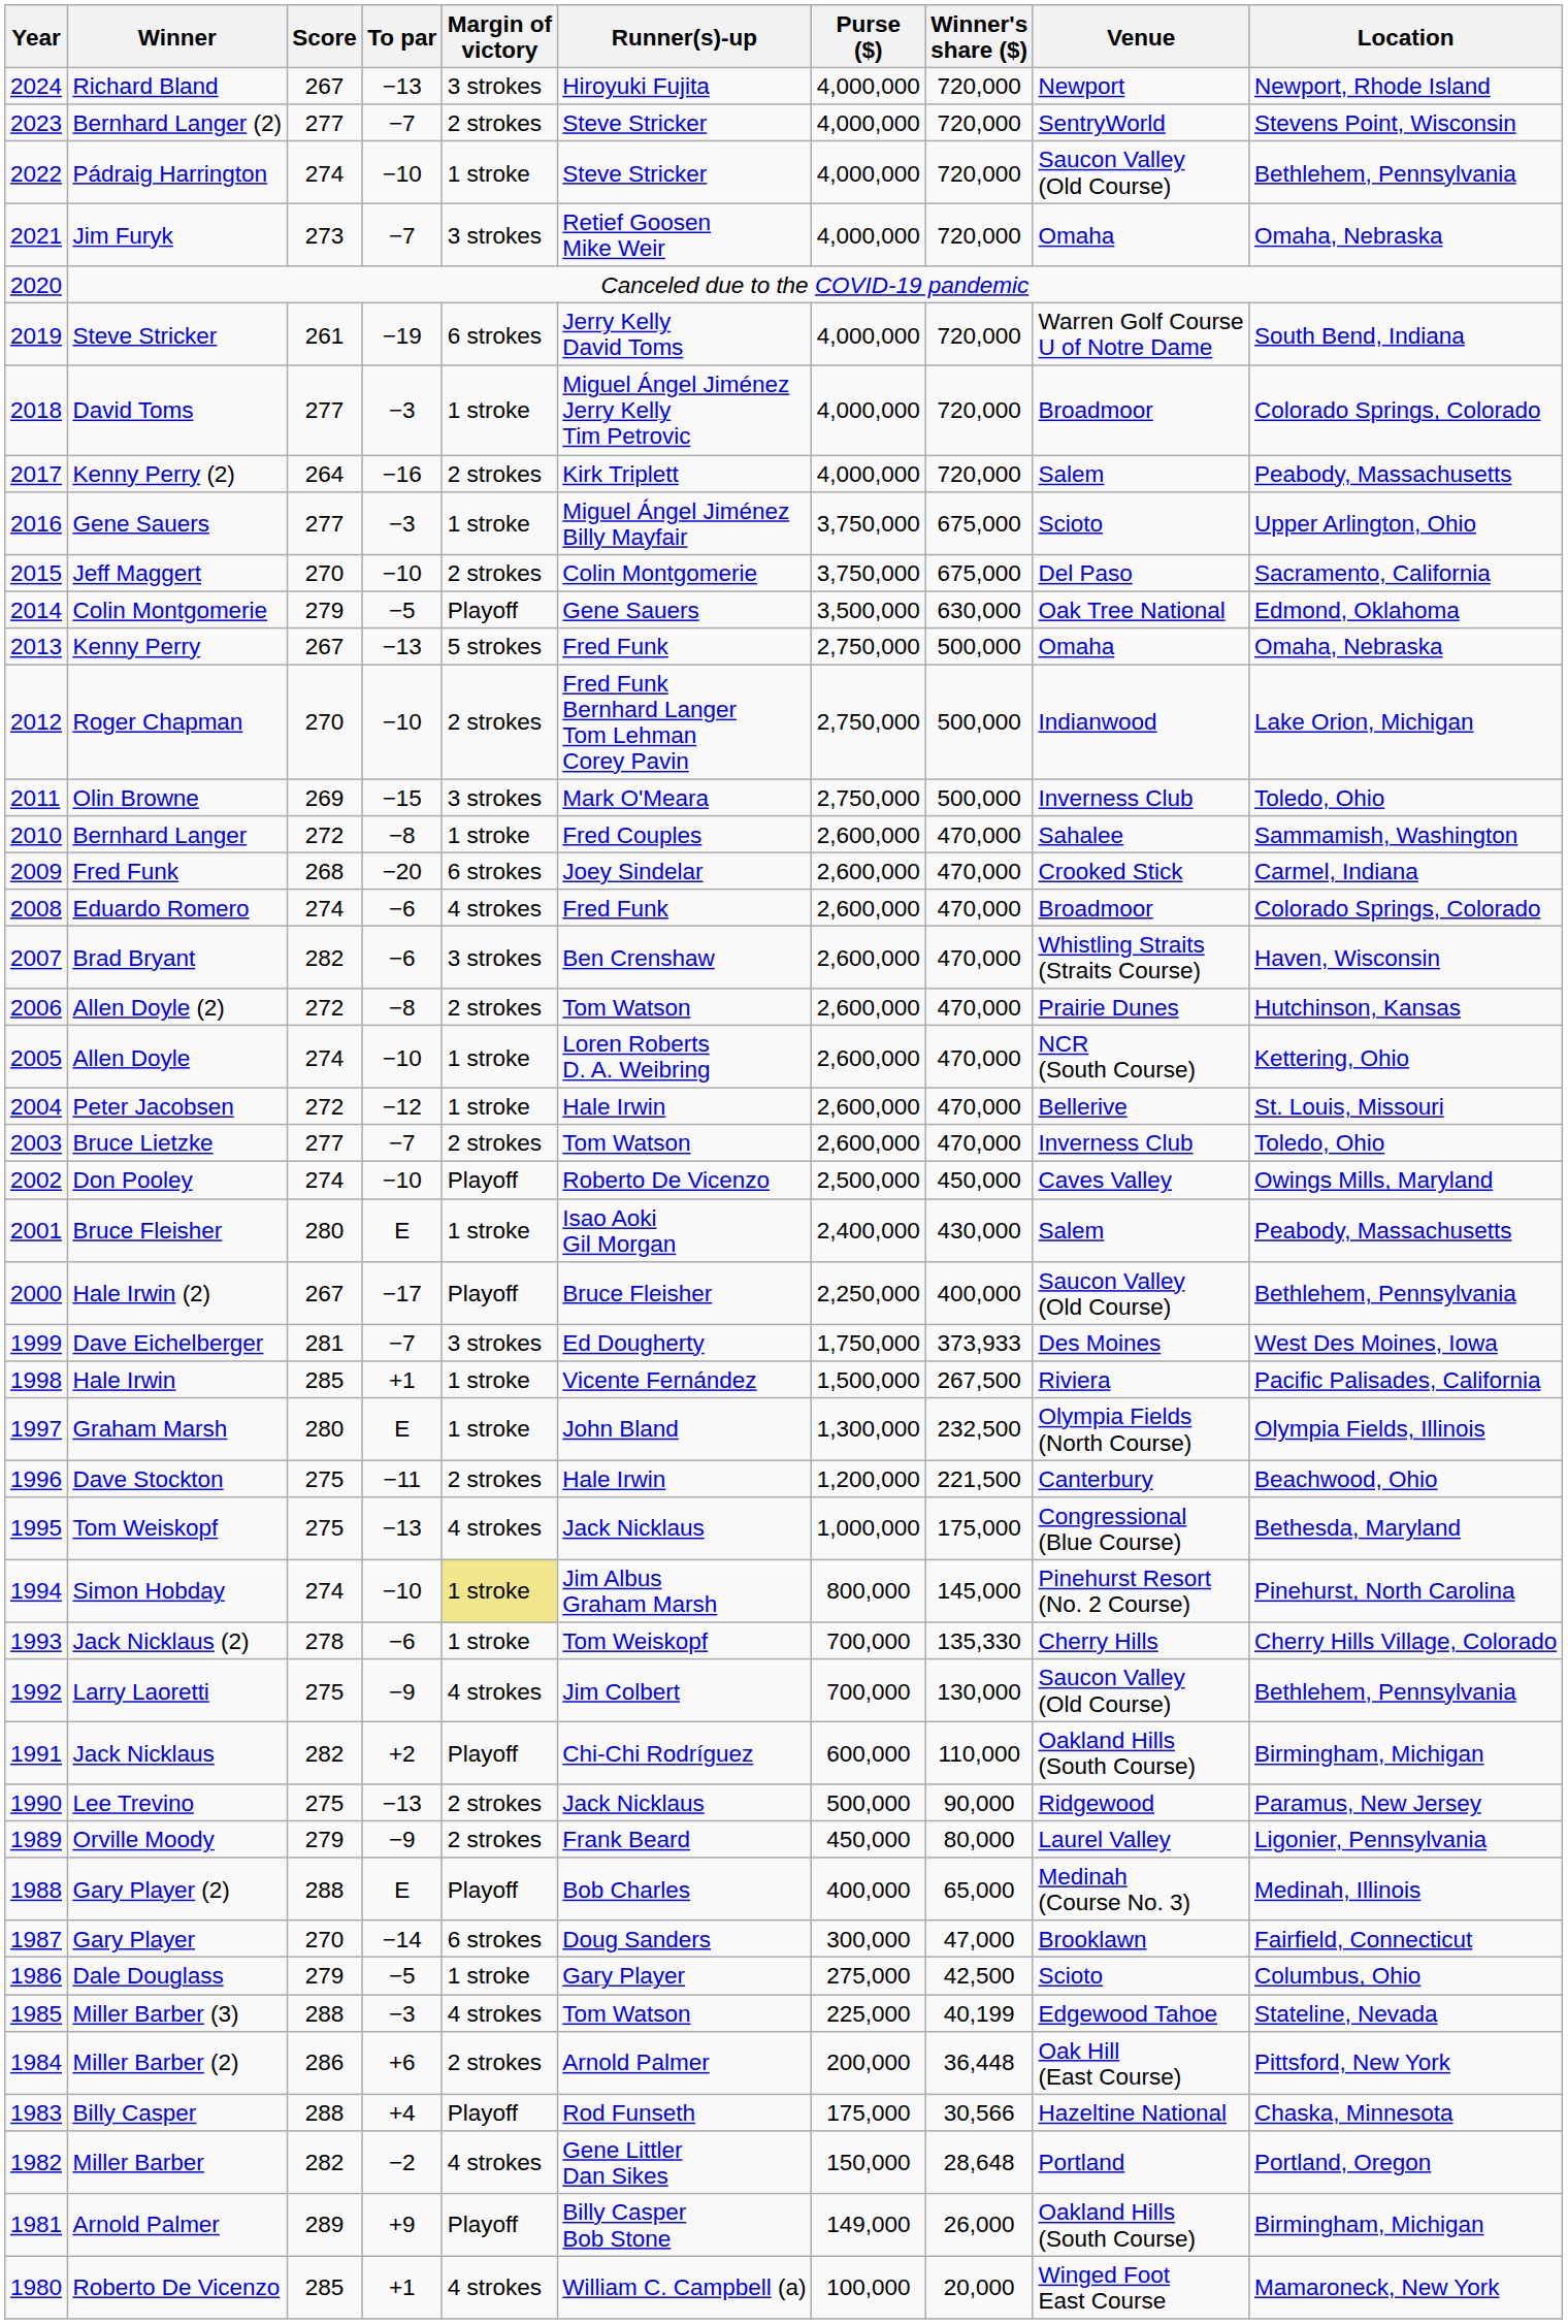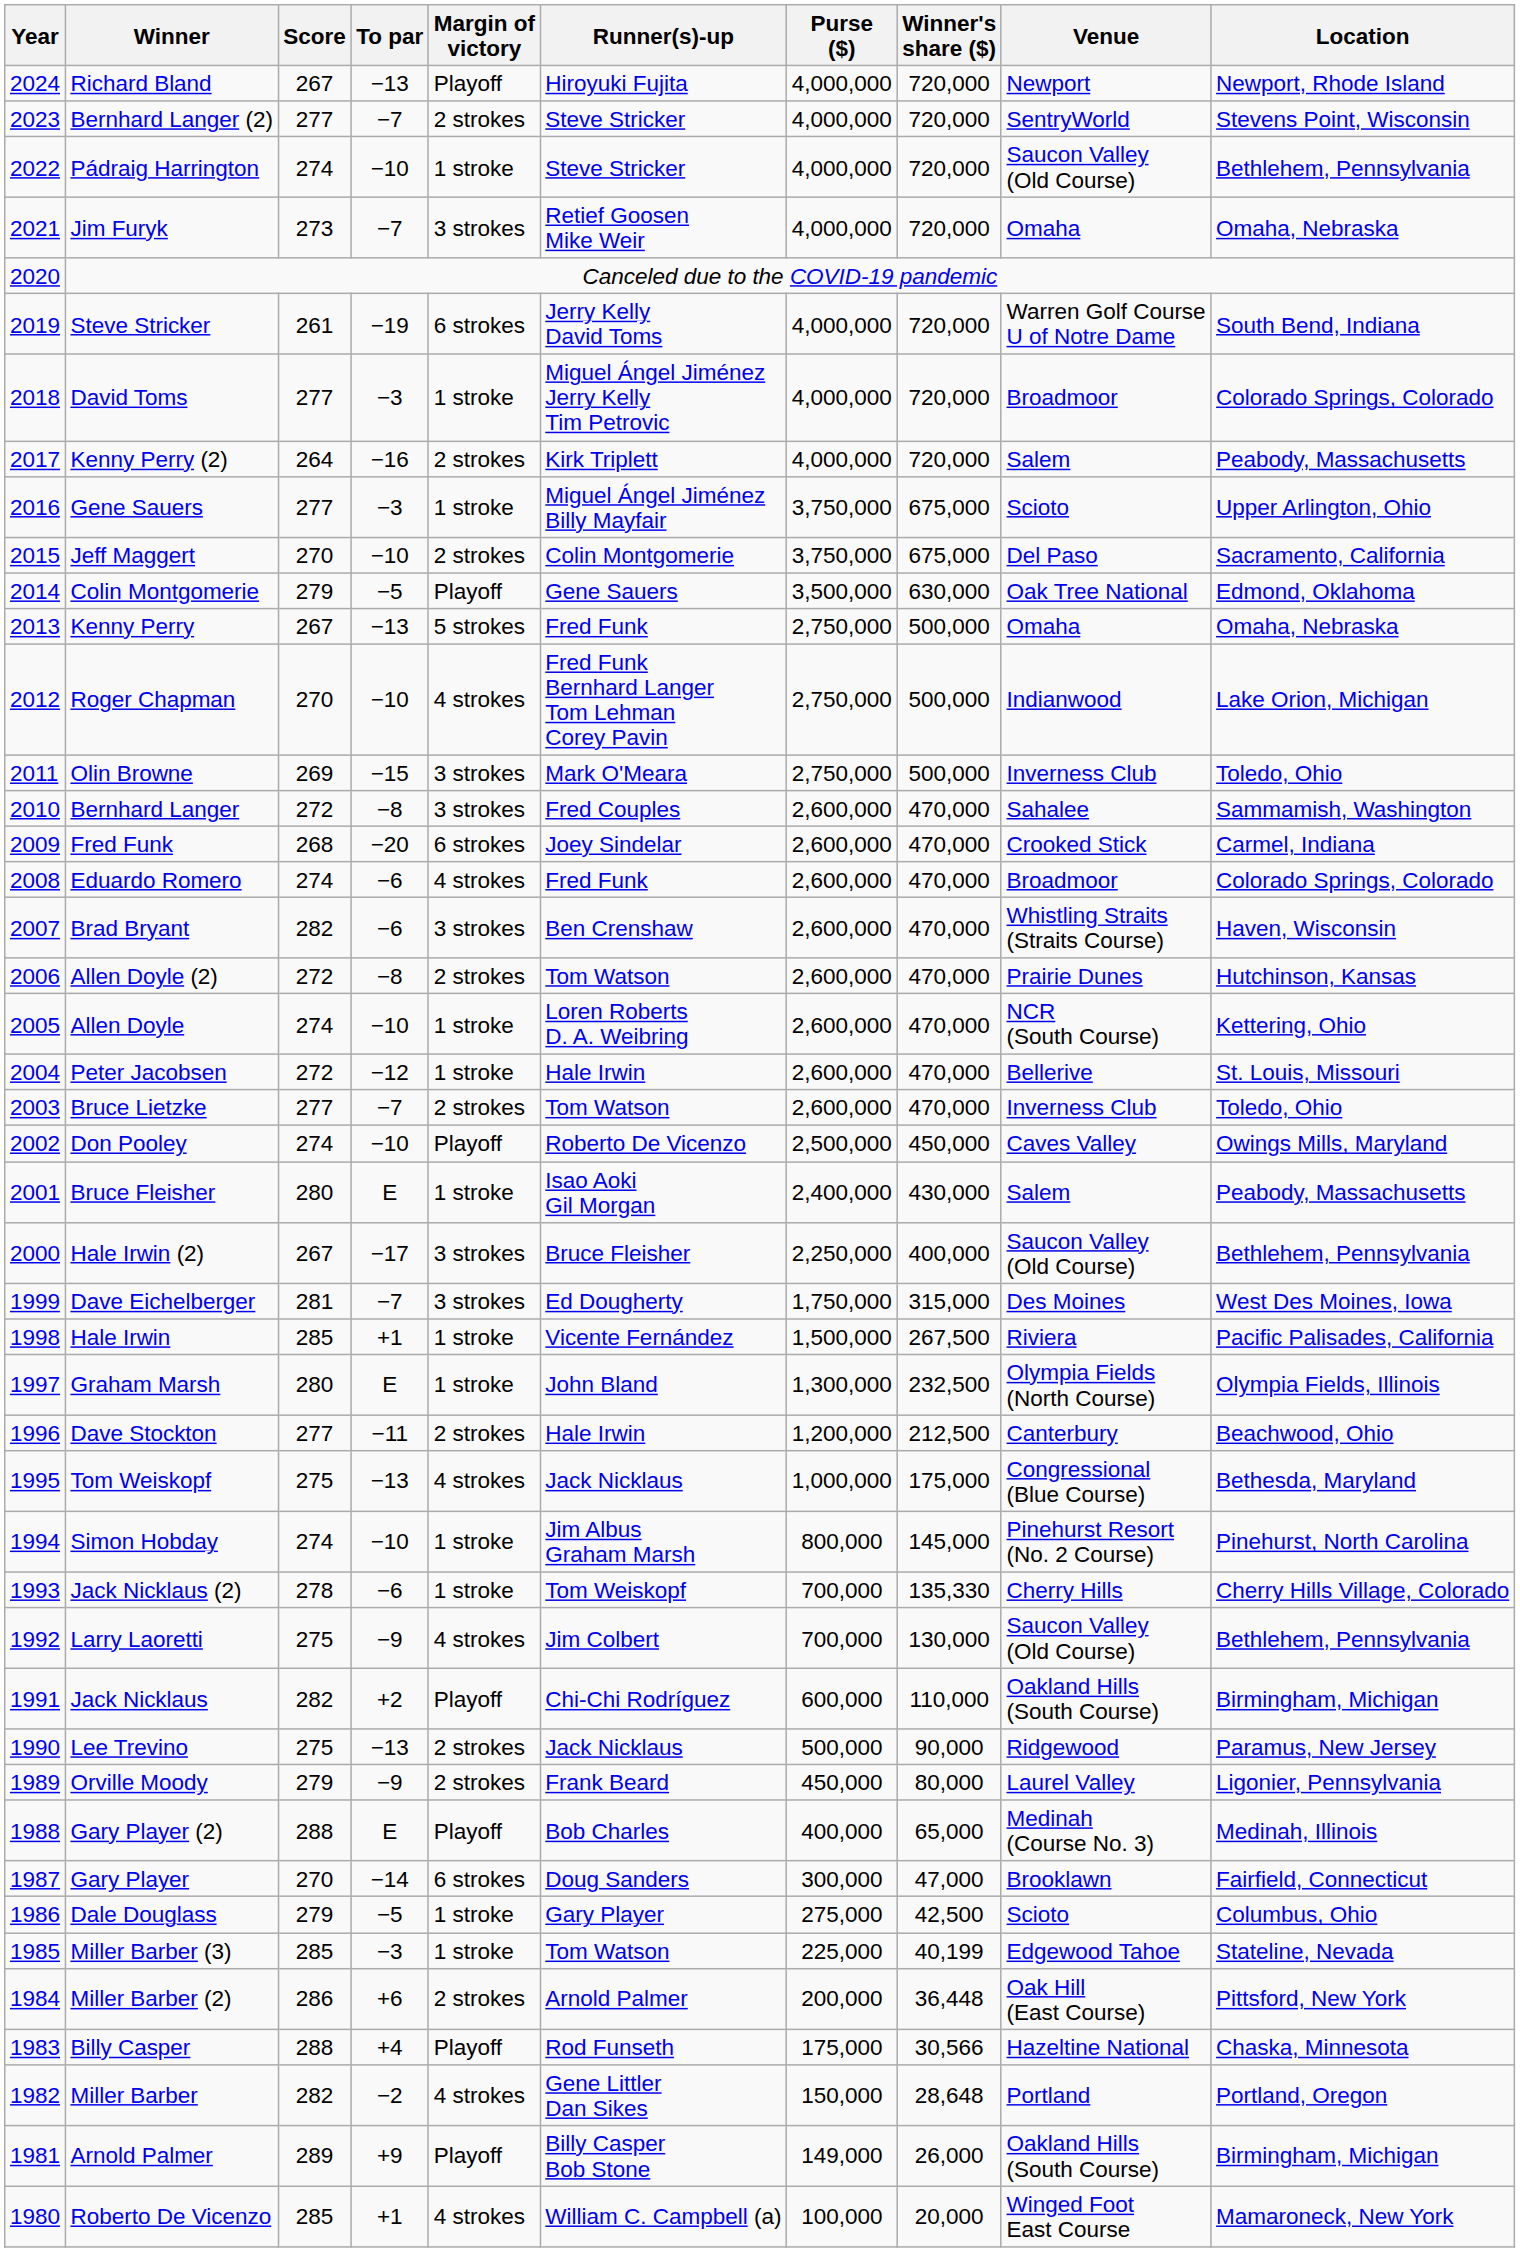Richard Bland | Margin of victory: 3 strokes -> Playoff
Roger Chapman | Margin of victory: 2 strokes -> 4 strokes
Bernhard Langer | Margin of victory: 1 stroke -> 3 strokes
Hale Irwin (2) | Margin of victory: Playoff -> 3 strokes
Dave Eichelberger | Winner's share ($): 373,933 -> 315,000
Dave Stockton | Score: 275 -> 277
Dave Stockton | Winner's share ($): 221,500 -> 212,500
Simon Hobday | Margin of victory: khaki background -> no background
Miller Barber (3) | Score: 288 -> 285
Miller Barber (3) | Margin of victory: 4 strokes -> 1 stroke
